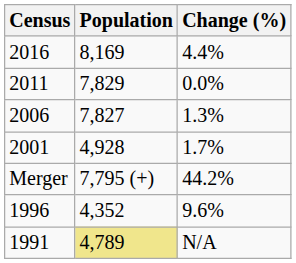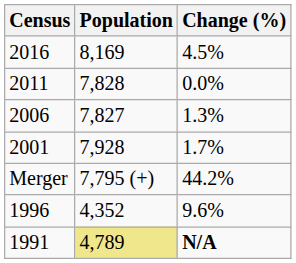2016 | Change (%): 4.4% -> 4.5%
2011 | Population: 7,829 -> 7,828
2001 | Population: 4,928 -> 7,928
1991 | Change (%): normal -> bold
